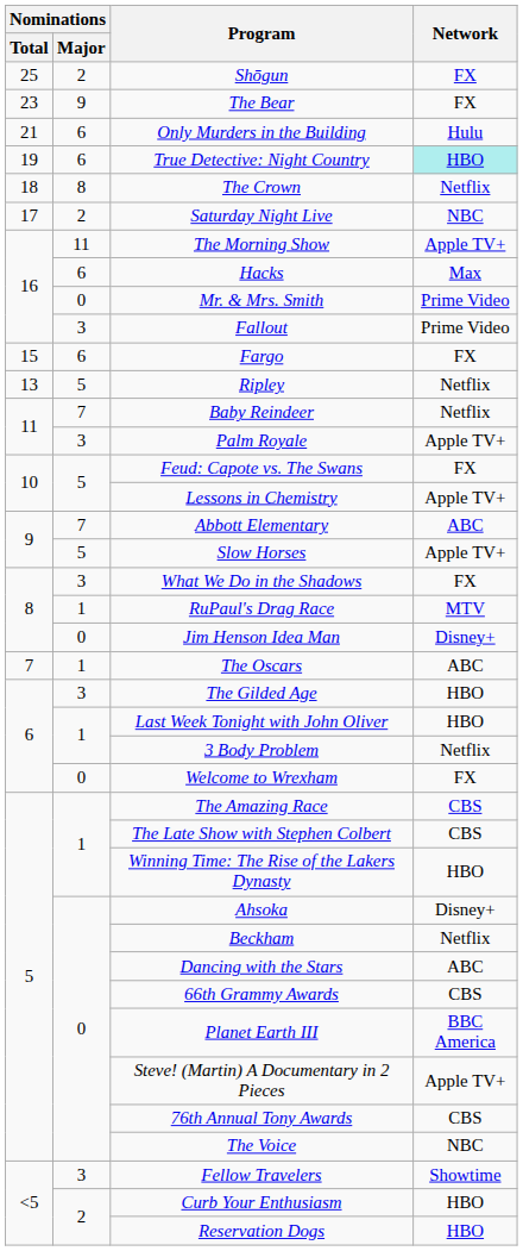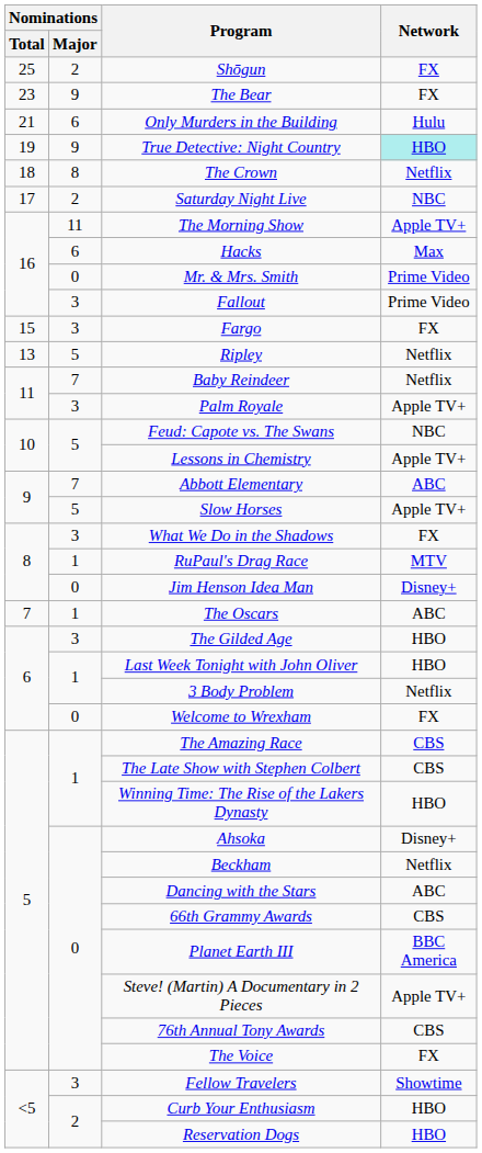True Detective: Night Country | Nominations / Major: 6 -> 9
Fargo | Nominations / Major: 6 -> 3
Feud: Capote vs. The Swans | Network: FX -> NBC
The Voice | Network: NBC -> FX
